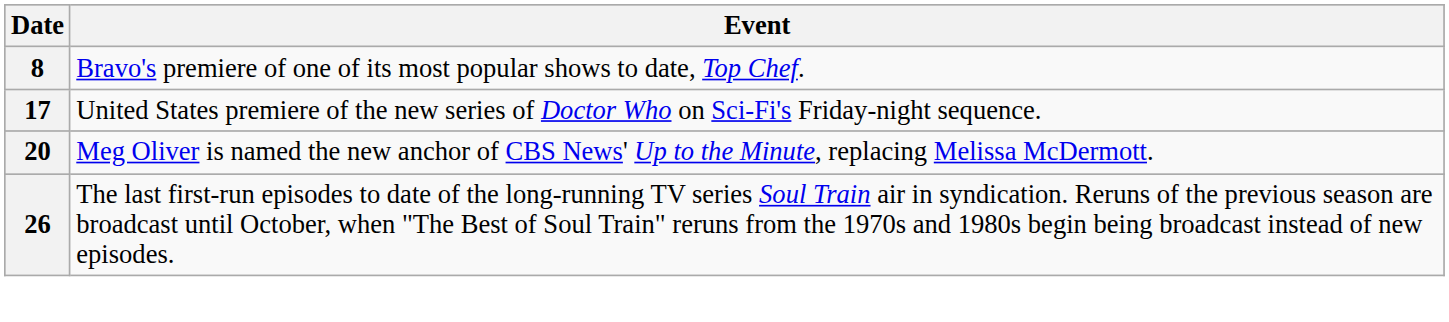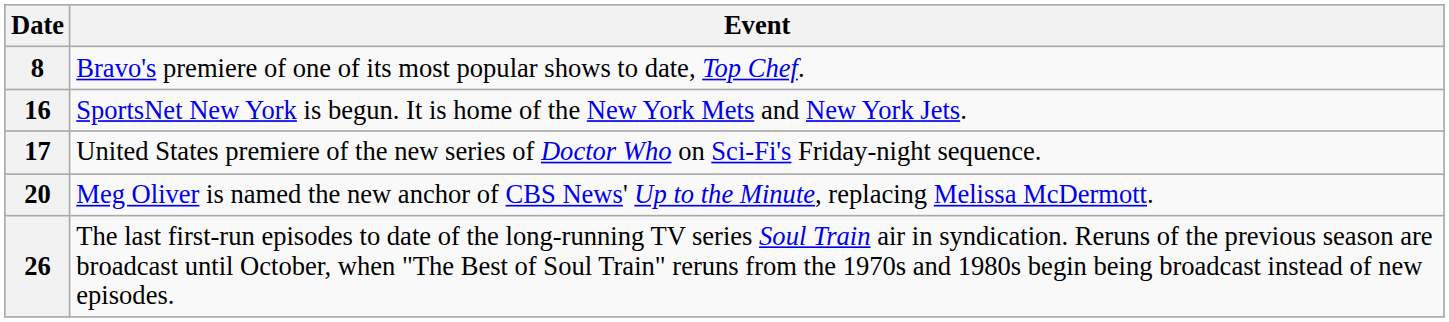+ row: 16 | SportsNet New York is begun. It is home of the New York Mets and New York Jets.
